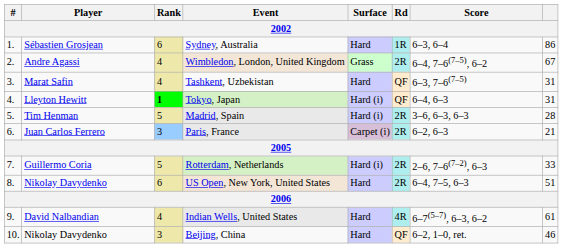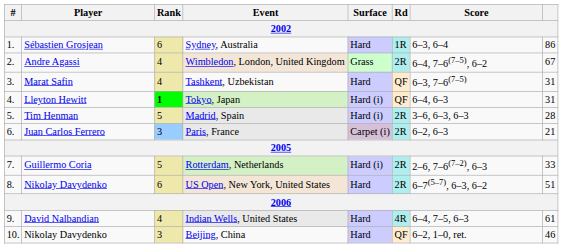US Open, New York, United States | Score: 6–4, 7–5, 6–3 -> 6–7(5–7), 6–3, 6–2
Indian Wells, United States | Score: 6–7(5–7), 6–3, 6–2 -> 6–4, 7–5, 6–3
